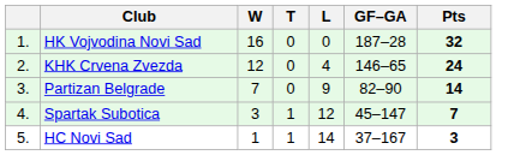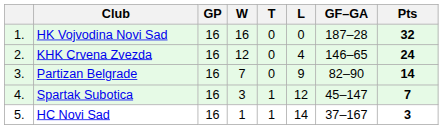+ column: GP | 16 | 16 | 16 | 16 | 16
